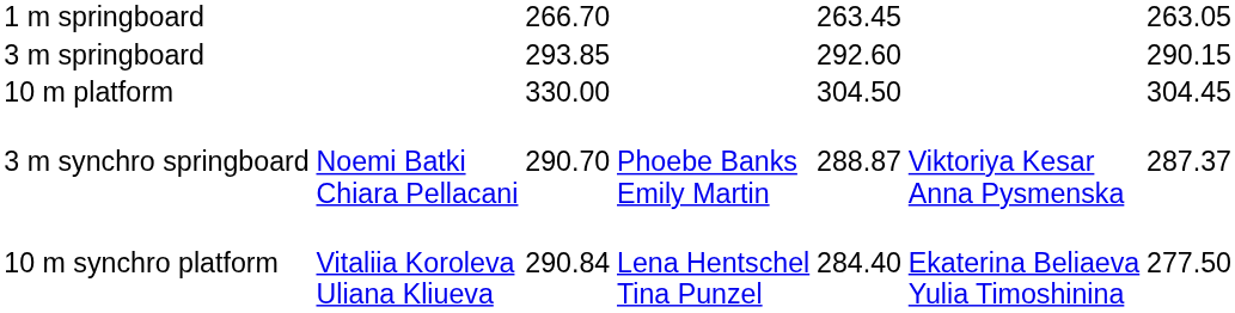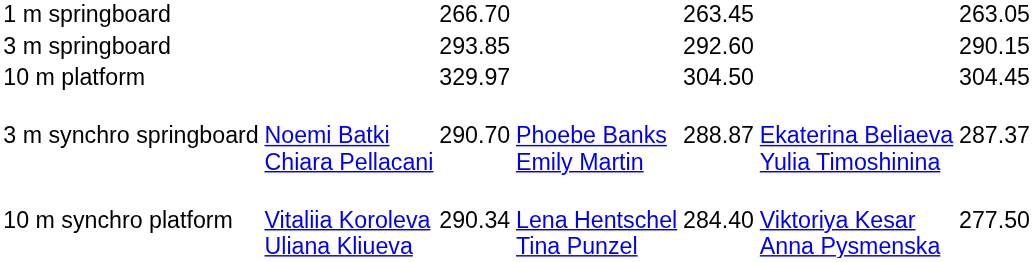10 m platform | column 3: 330.00 -> 329.97
3 m synchro springboard | column 6: Viktoriya Kesar Anna Pysmenska -> Ekaterina Beliaeva Yulia Timoshinina
10 m synchro platform | column 3: 290.84 -> 290.34
10 m synchro platform | column 6: Ekaterina Beliaeva Yulia Timoshinina -> Viktoriya Kesar Anna Pysmenska
